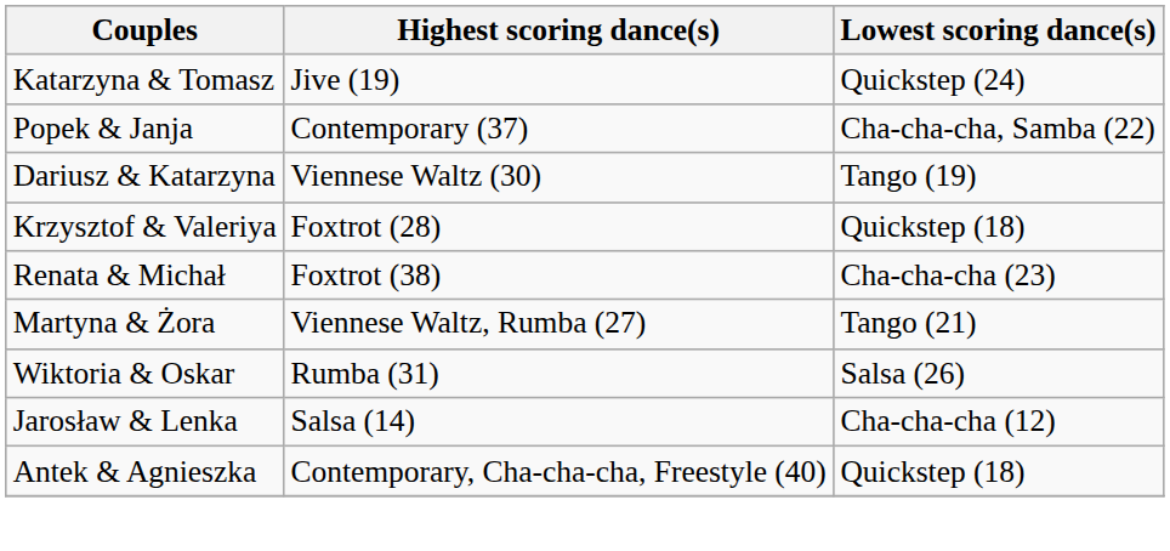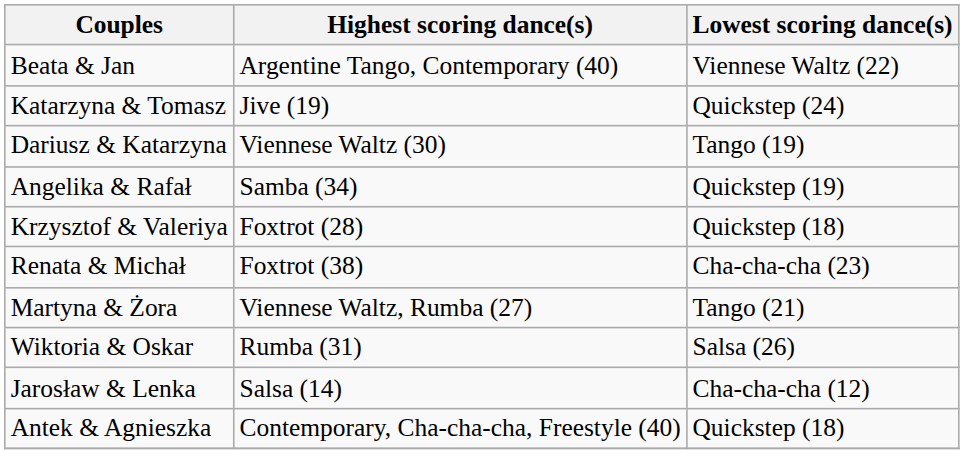+ row: Beata & Jan | Argentine Tango, Contemporary (40) | Viennese Waltz (22)
- row: Popek & Janja | Contemporary (37) | Cha-cha-cha, Samba (22)
+ row: Angelika & Rafał | Samba (34) | Quickstep (19)
